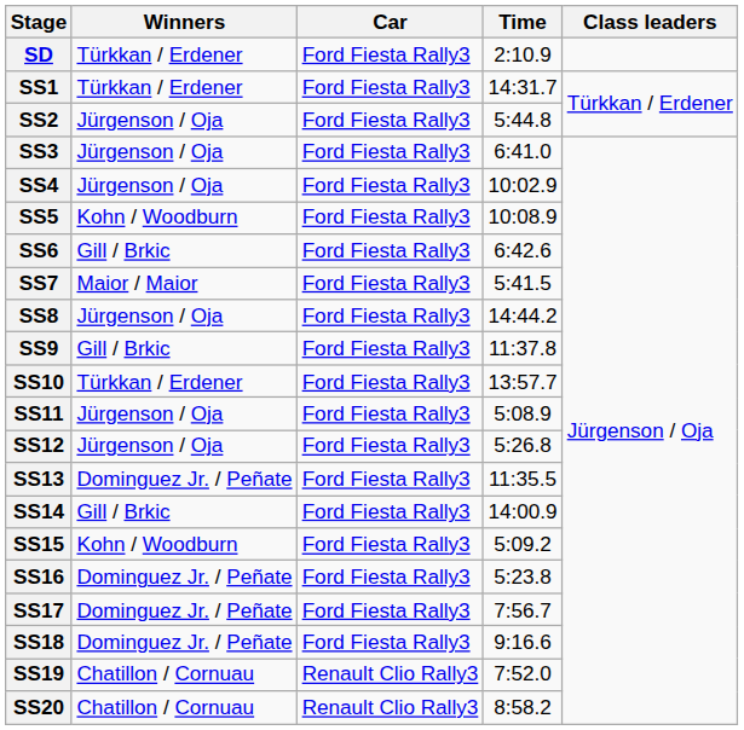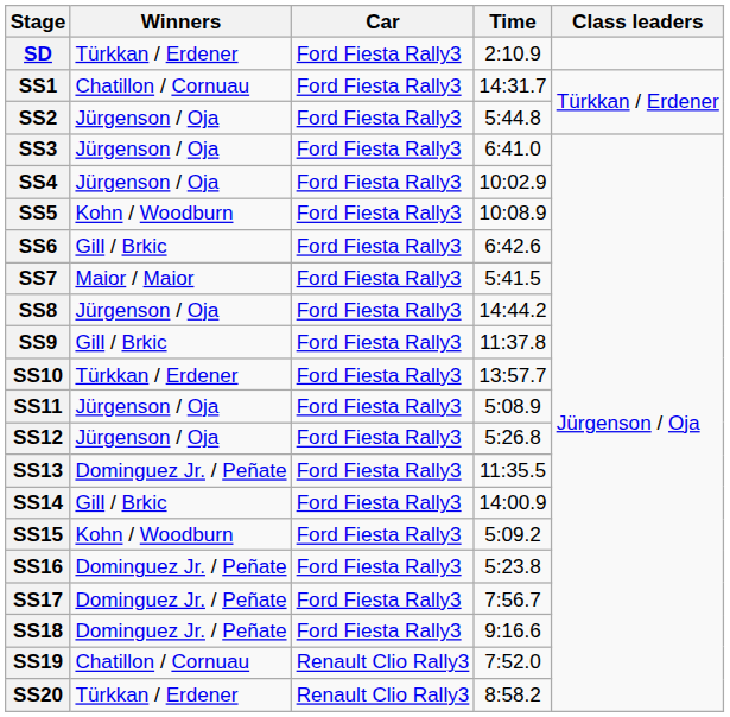SS1 | Winners: Türkkan / Erdener -> Chatillon / Cornuau
SS20 | Winners: Chatillon / Cornuau -> Türkkan / Erdener
